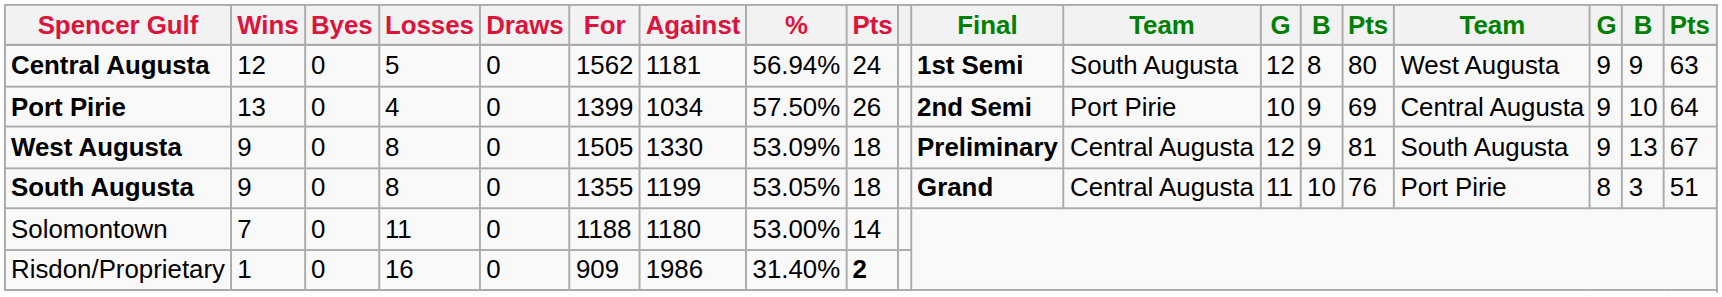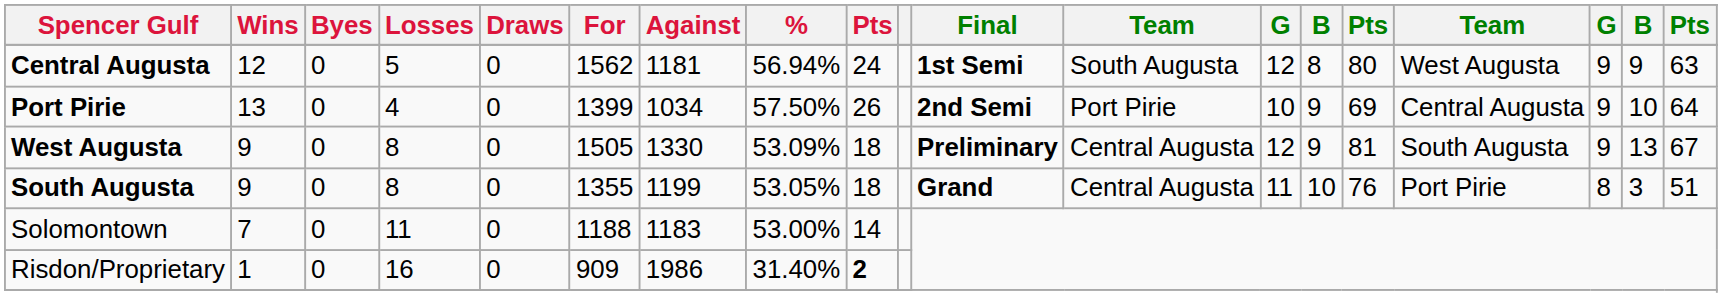Solomontown | Against: 1180 -> 1183
